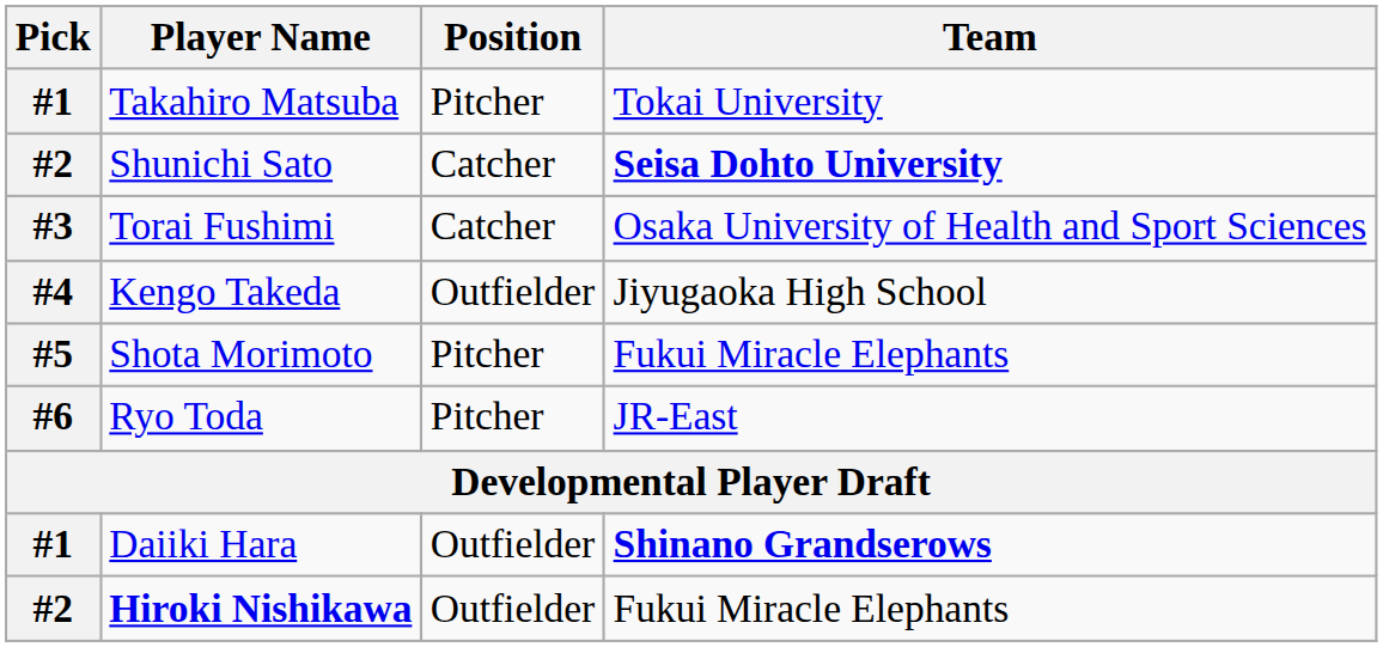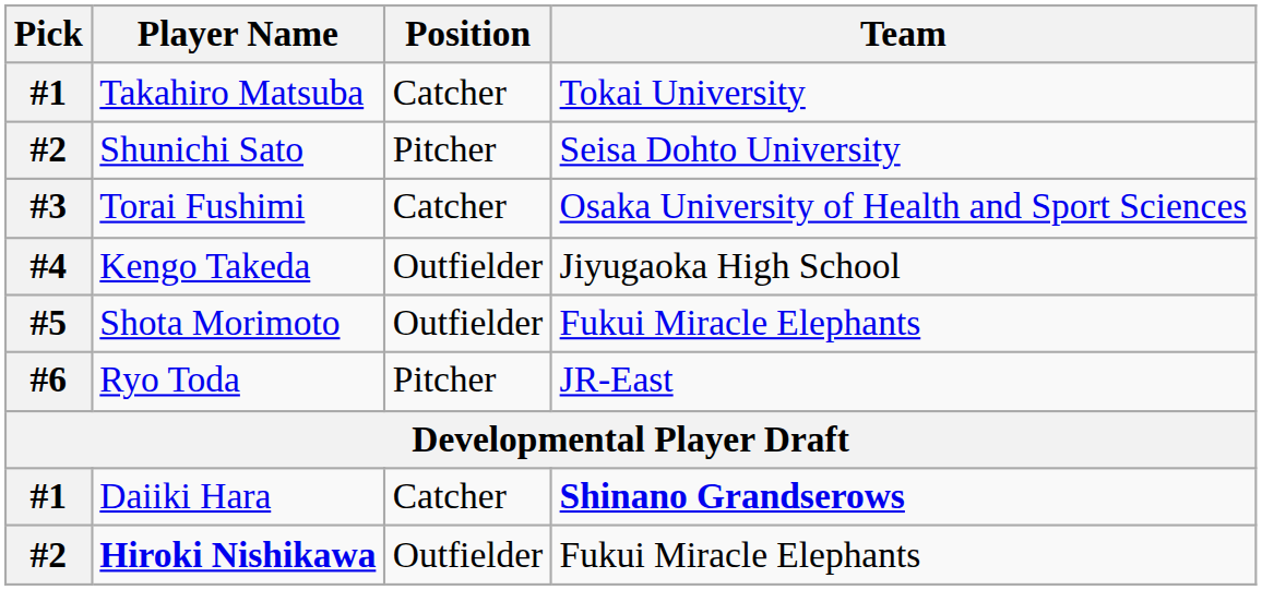Takahiro Matsuba | Position: Pitcher -> Catcher
Shunichi Sato | Position: Catcher -> Pitcher
Shunichi Sato | Team: bold -> normal
Shota Morimoto | Position: Pitcher -> Outfielder
Daiiki Hara | Position: Outfielder -> Catcher
